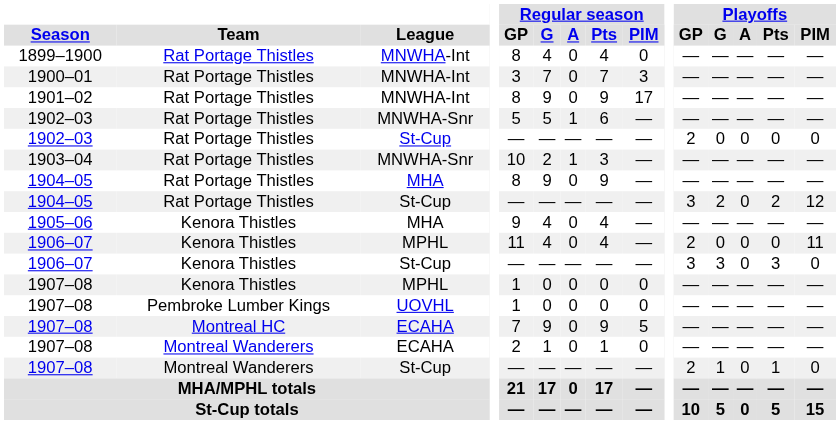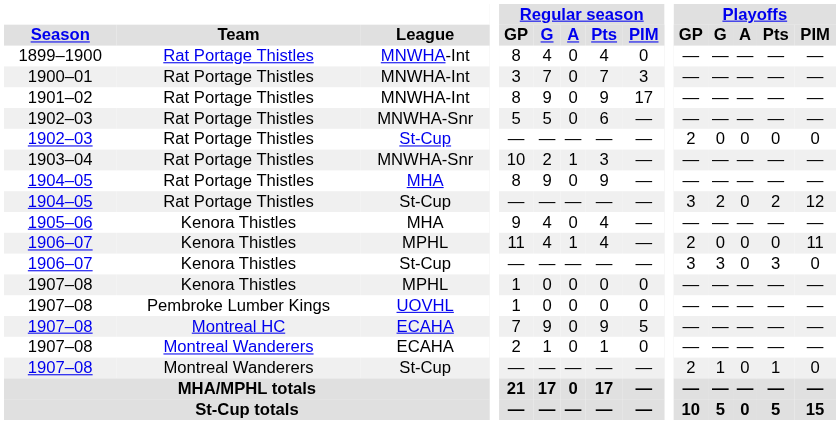1902–03 / MNWHA-Snr | Regular season / A: 1 -> 0
1906–07 / MPHL | Regular season / A: 0 -> 1
